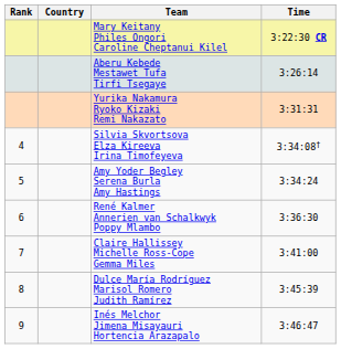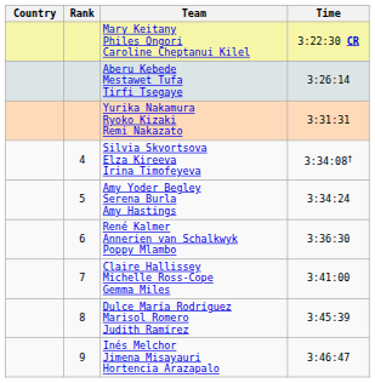columns swapped: Rank <-> Country
